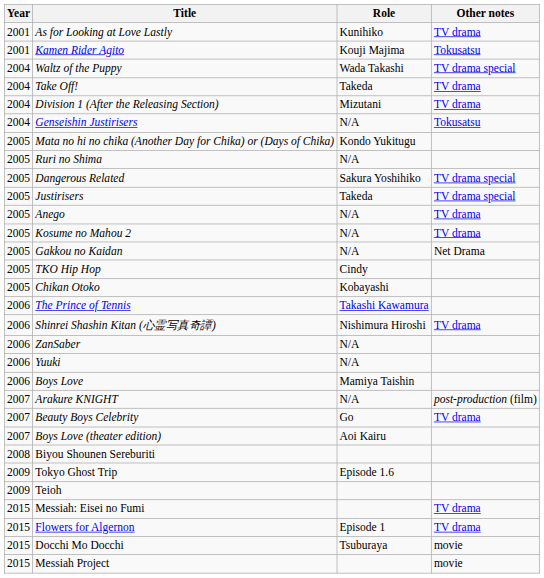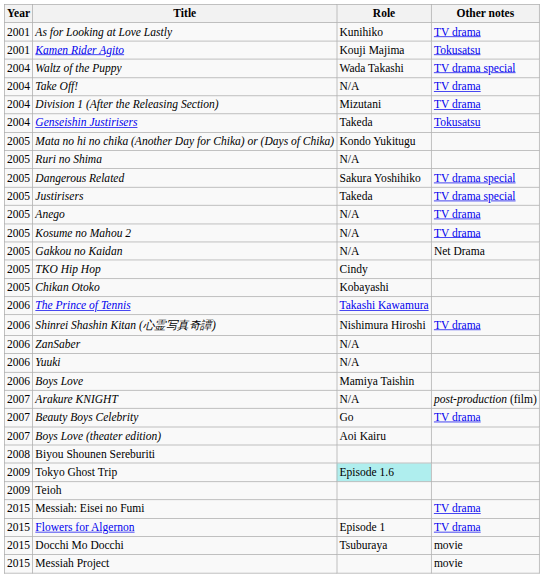Take Off! | Role: Takeda -> N/A
Genseishin Justirisers | Role: N/A -> Takeda
Tokyo Ghost Trip | Role: no background -> paleturquoise background
